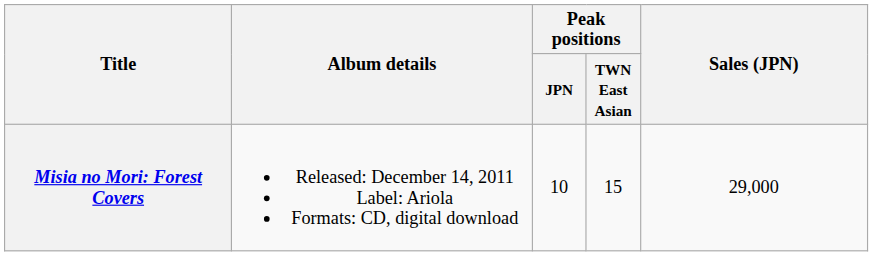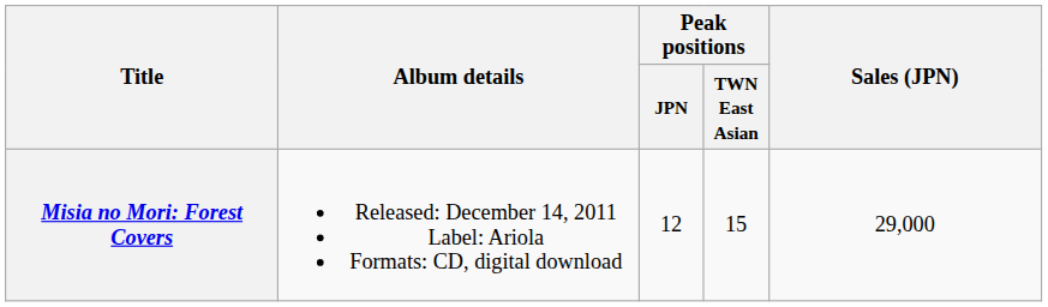Misia no Mori: Forest Covers | Peak positions / JPN: 10 -> 12
